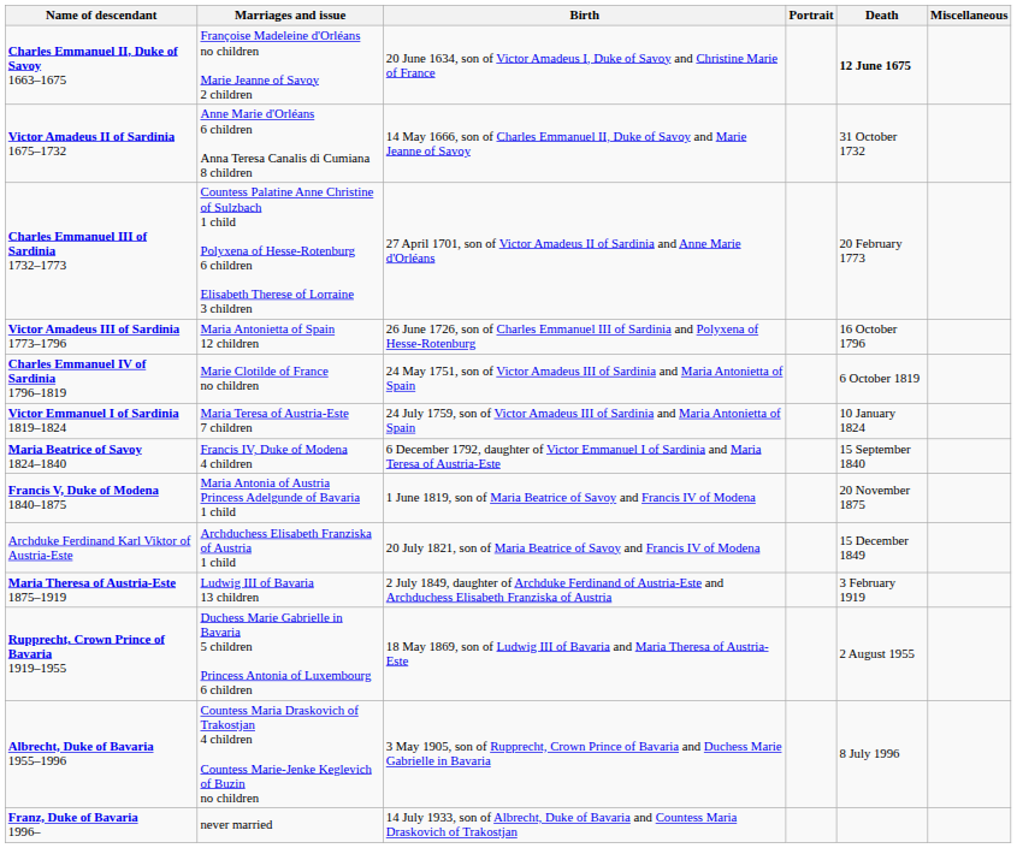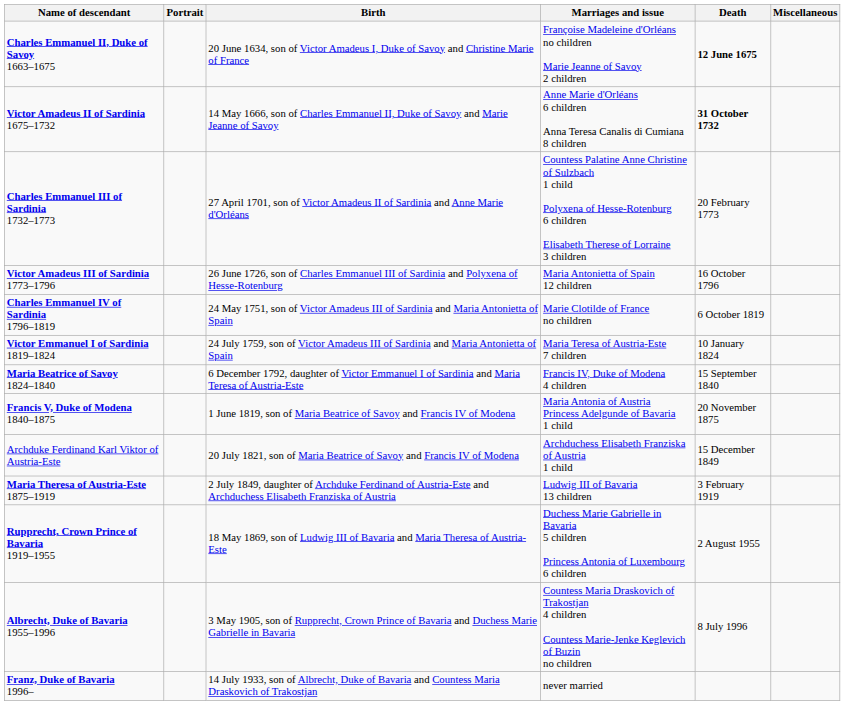columns swapped: Portrait <-> Marriages and issue
Victor Amadeus II of Sardinia 1675–1732 | Death: normal -> bold
